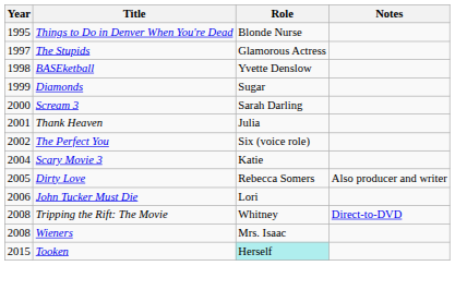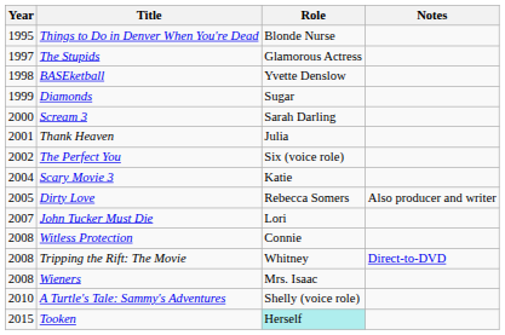John Tucker Must Die | Year: 2006 -> 2007
+ row: 2008 | Witless Protection | Connie
+ row: 2010 | A Turtle's Tale: Sammy's Adventures | Shelly (voice role)
